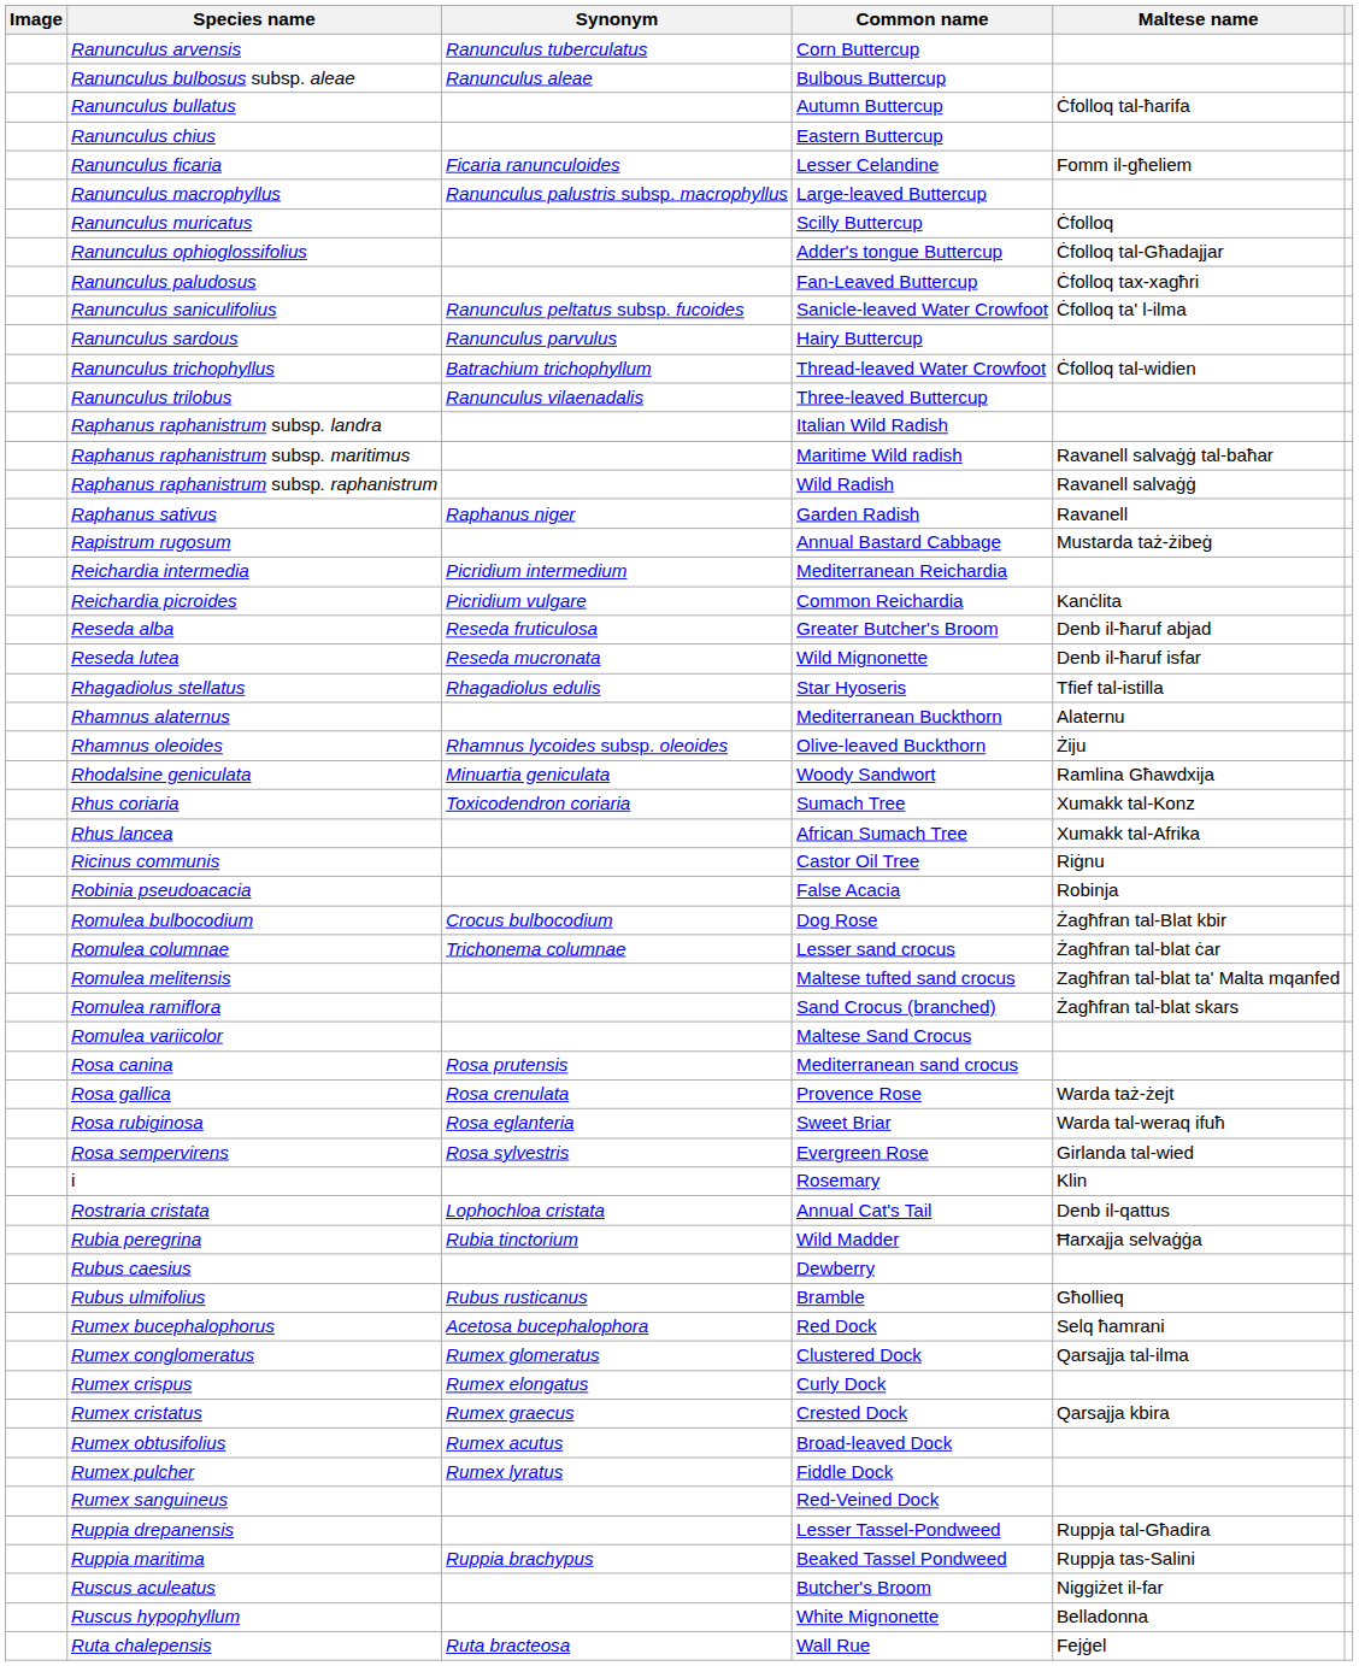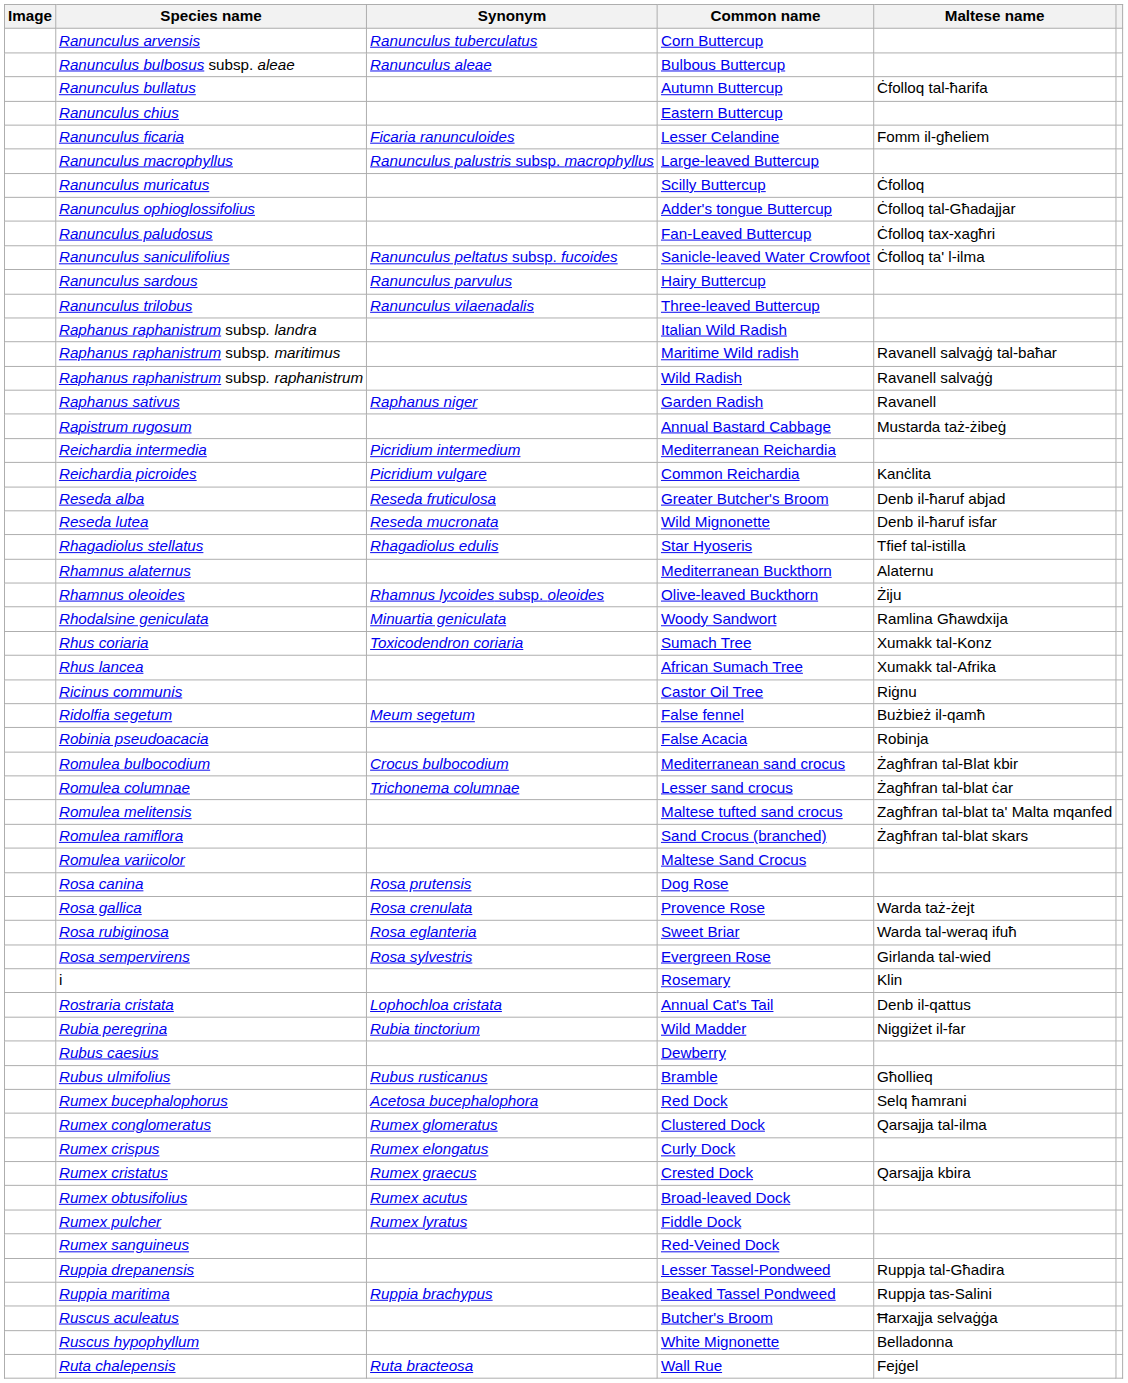- row: Ranunculus trichophyllus | Batrachium trichophyllum | Thread-leaved Water Crowfoot | Ċfolloq tal-widien
+ row: Ridolfia segetum | Meum segetum | False fennel | Bużbież il-qamħ
Romulea bulbocodium | Common name: Dog Rose -> Mediterranean sand crocus
Rosa canina | Common name: Mediterranean sand crocus -> Dog Rose
Rubia peregrina | Maltese name: Ħarxajja selvaġġa -> Niggiżet il-far
Ruscus aculeatus | Maltese name: Niggiżet il-far -> Ħarxajja selvaġġa
